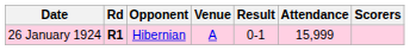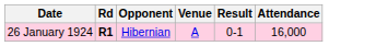- column: Scorers
26 January 1924 | Attendance: 15,999 -> 16,000
